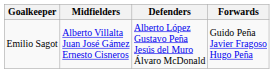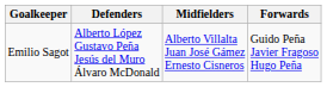columns swapped: Defenders <-> Midfielders
